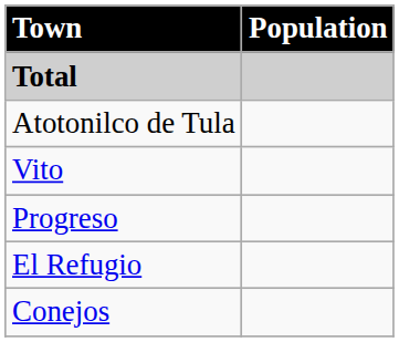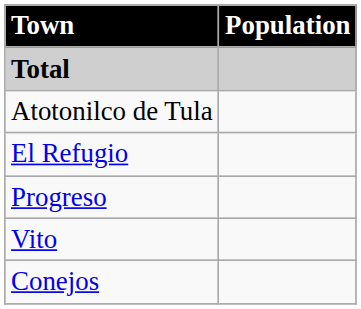rows swapped: Vito <-> El Refugio
